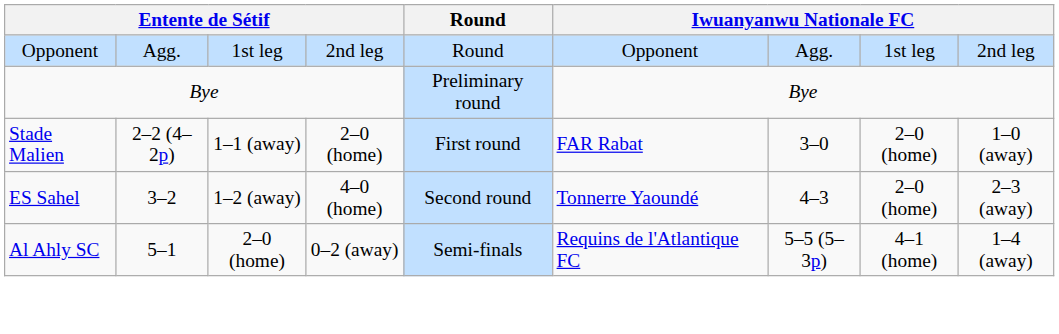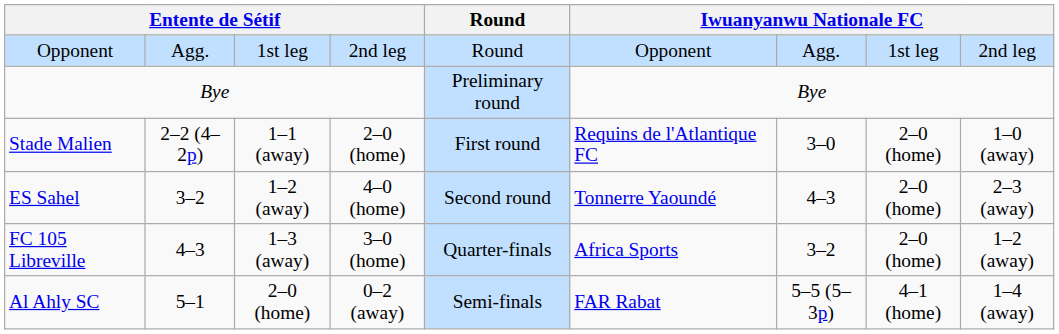Stade Malien | column 6: FAR Rabat -> Requins de l'Atlantique FC
+ row: FC 105 Libreville | 4–3 | 1–3 (away) | 3–0 (home) | Quarter-finals | Africa Sports | 3–2 | 2–0 (home) | 1–2 (away)
Al Ahly SC | column 6: Requins de l'Atlantique FC -> FAR Rabat
